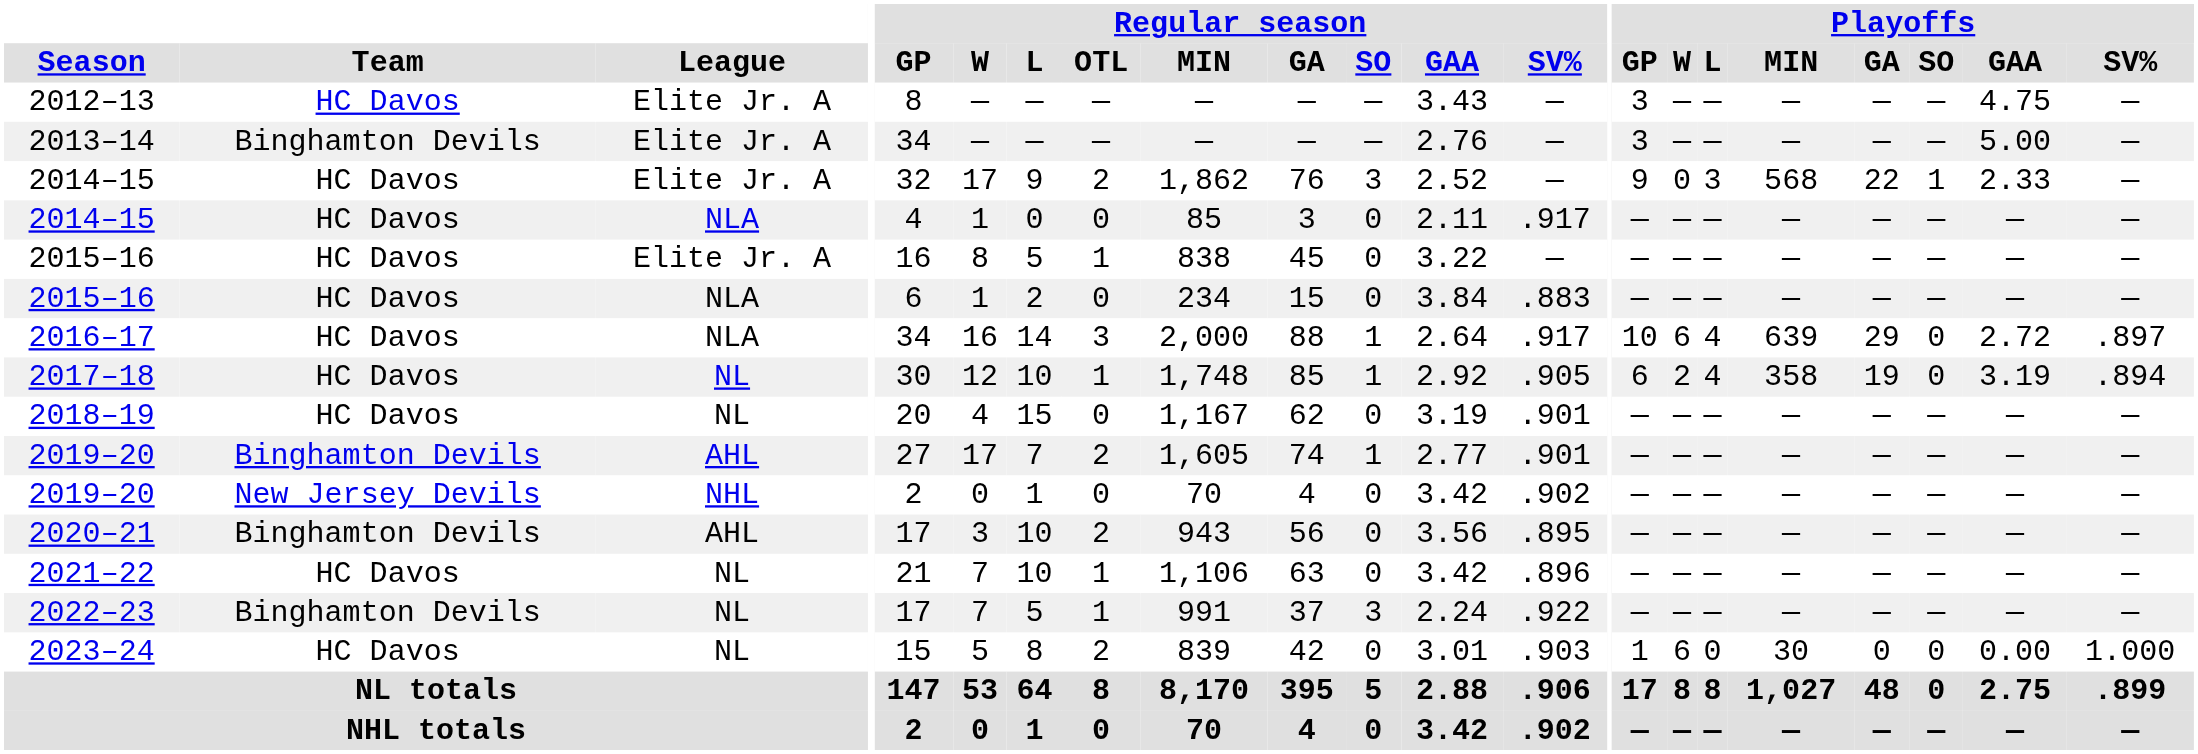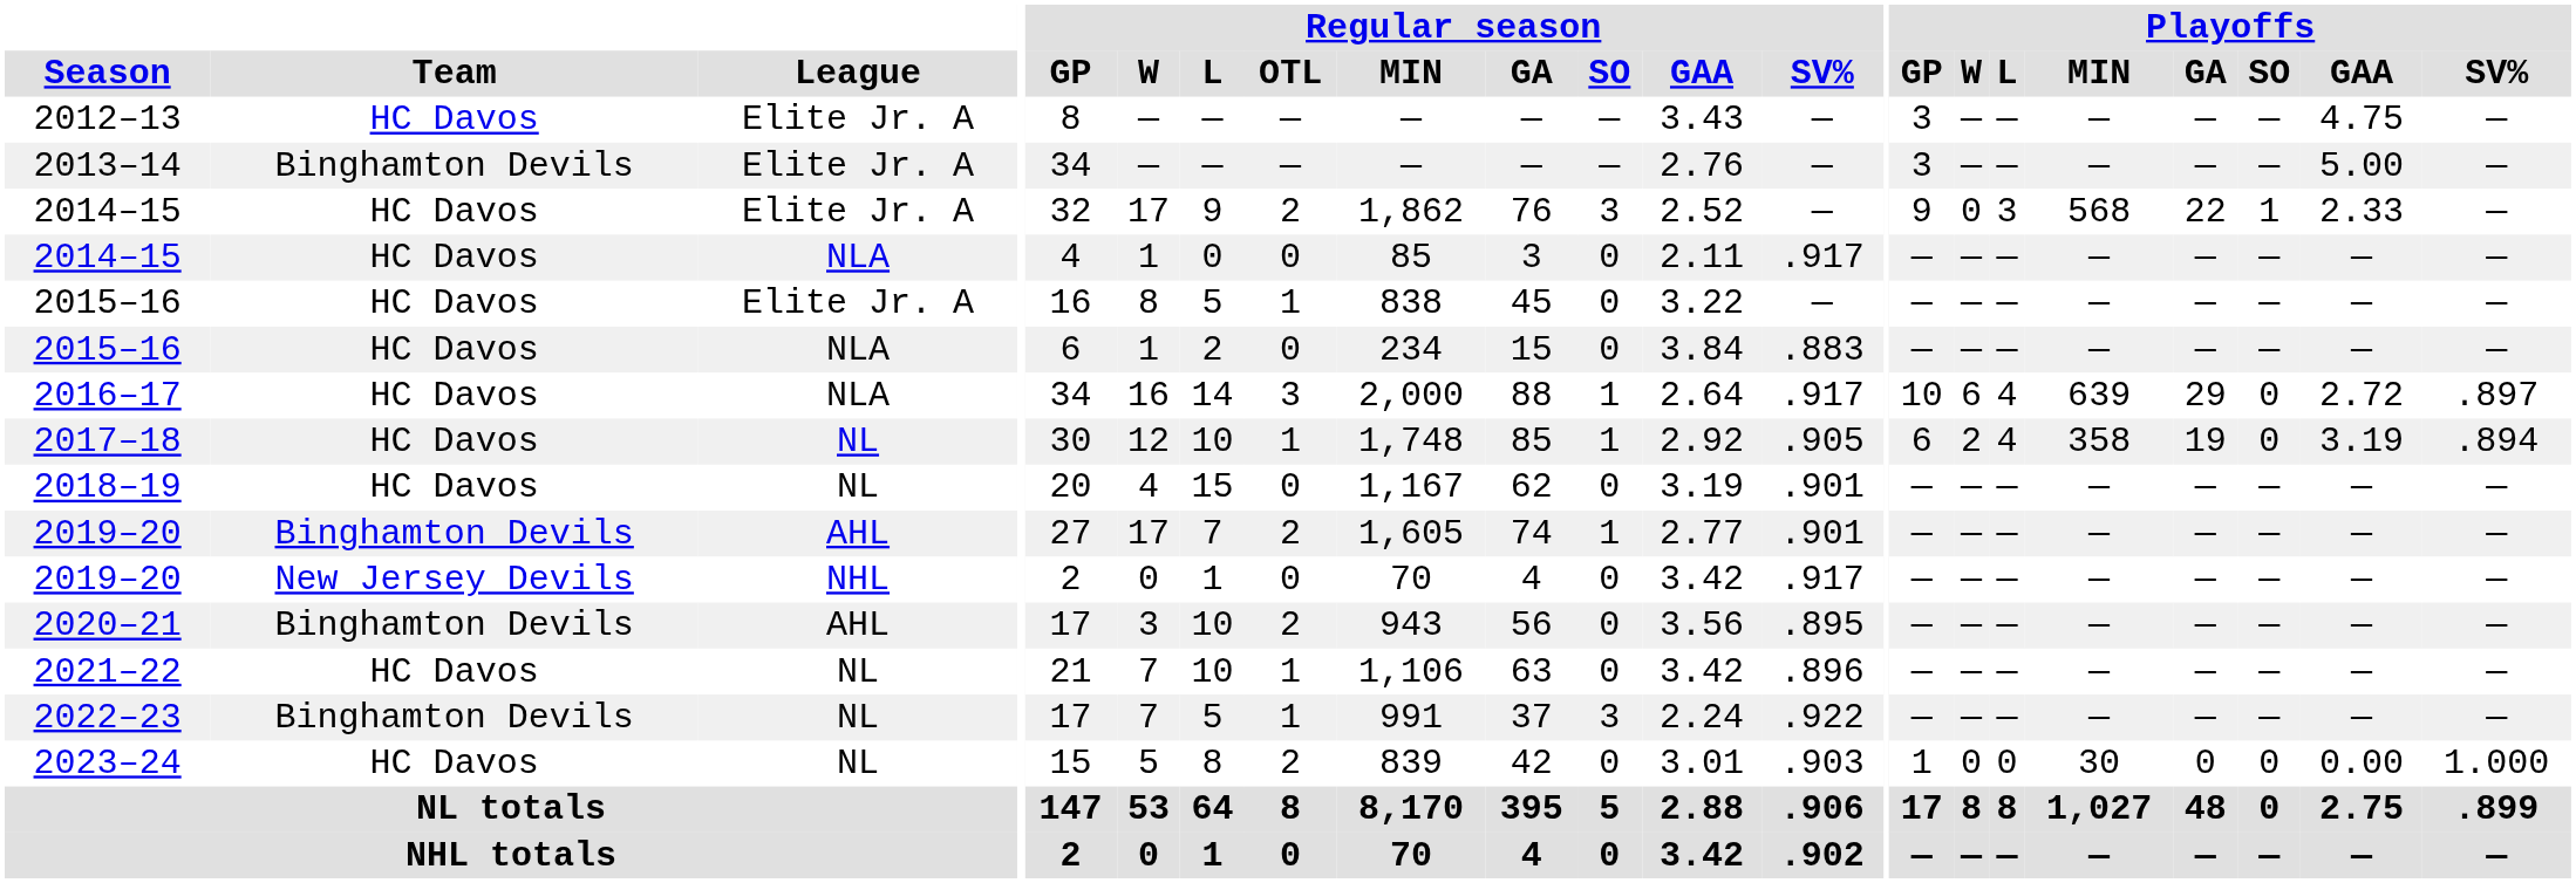2019–20 / NHL | Regular season / SV%: .902 -> .917
2023–24 | Playoffs / W: 6 -> 0
